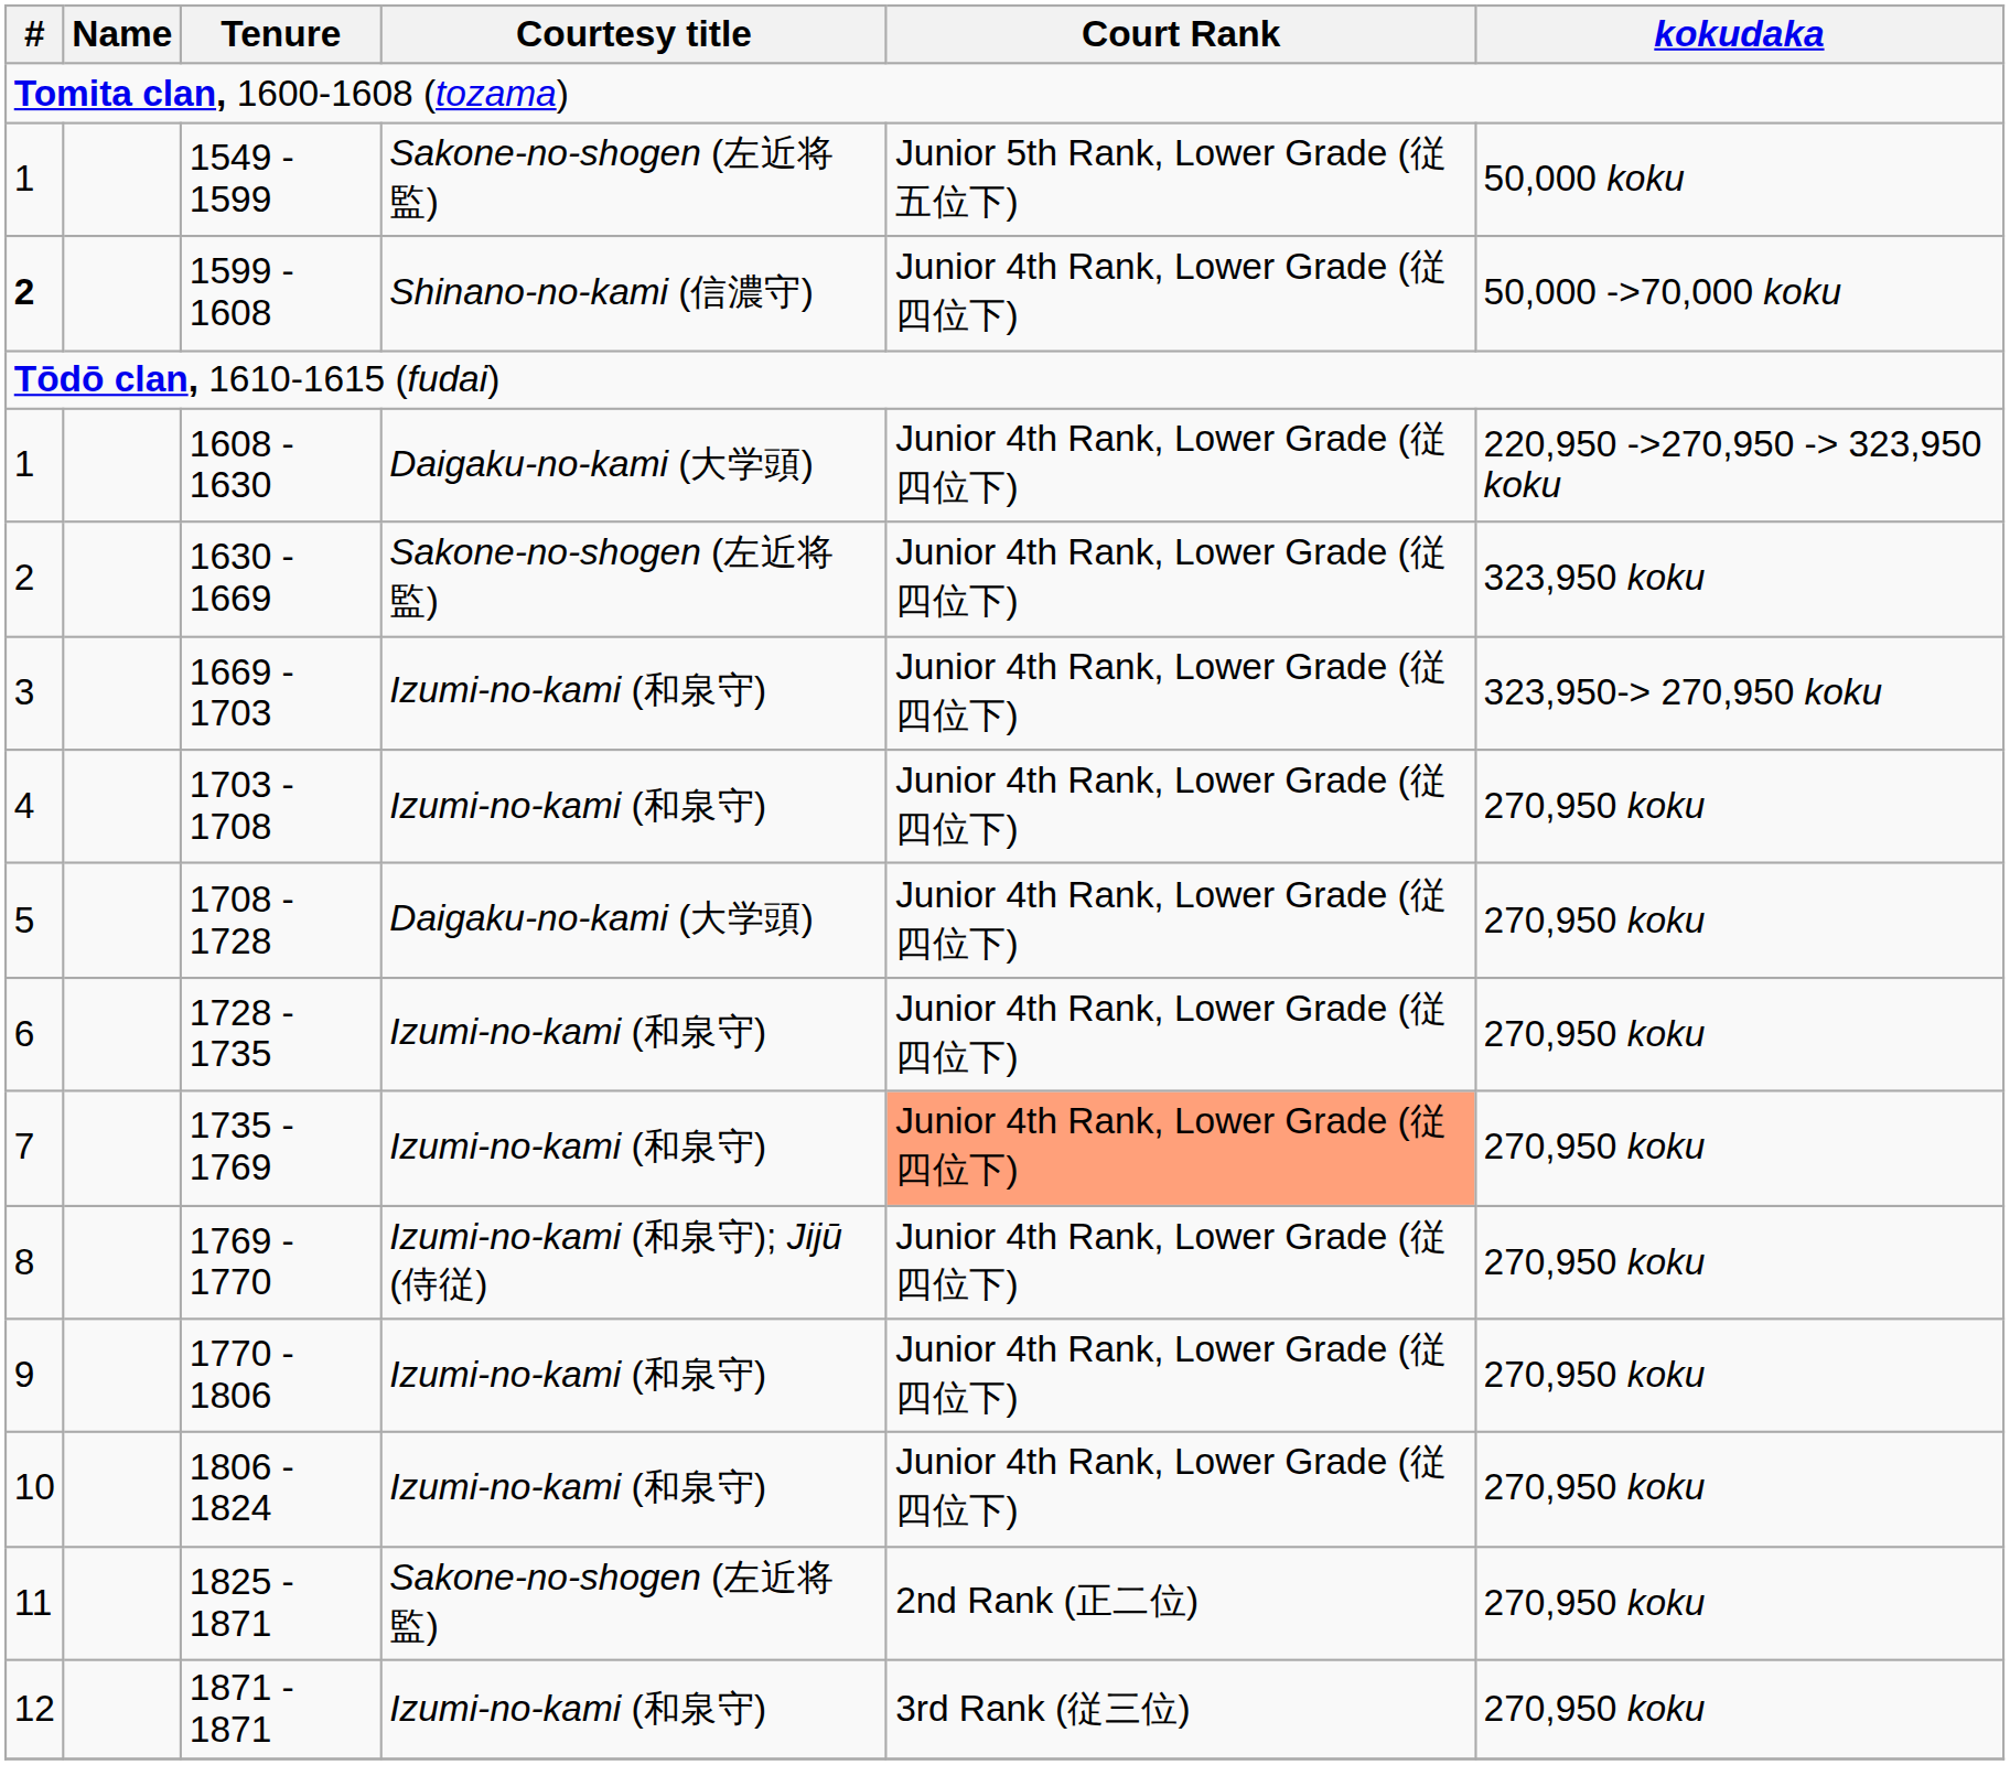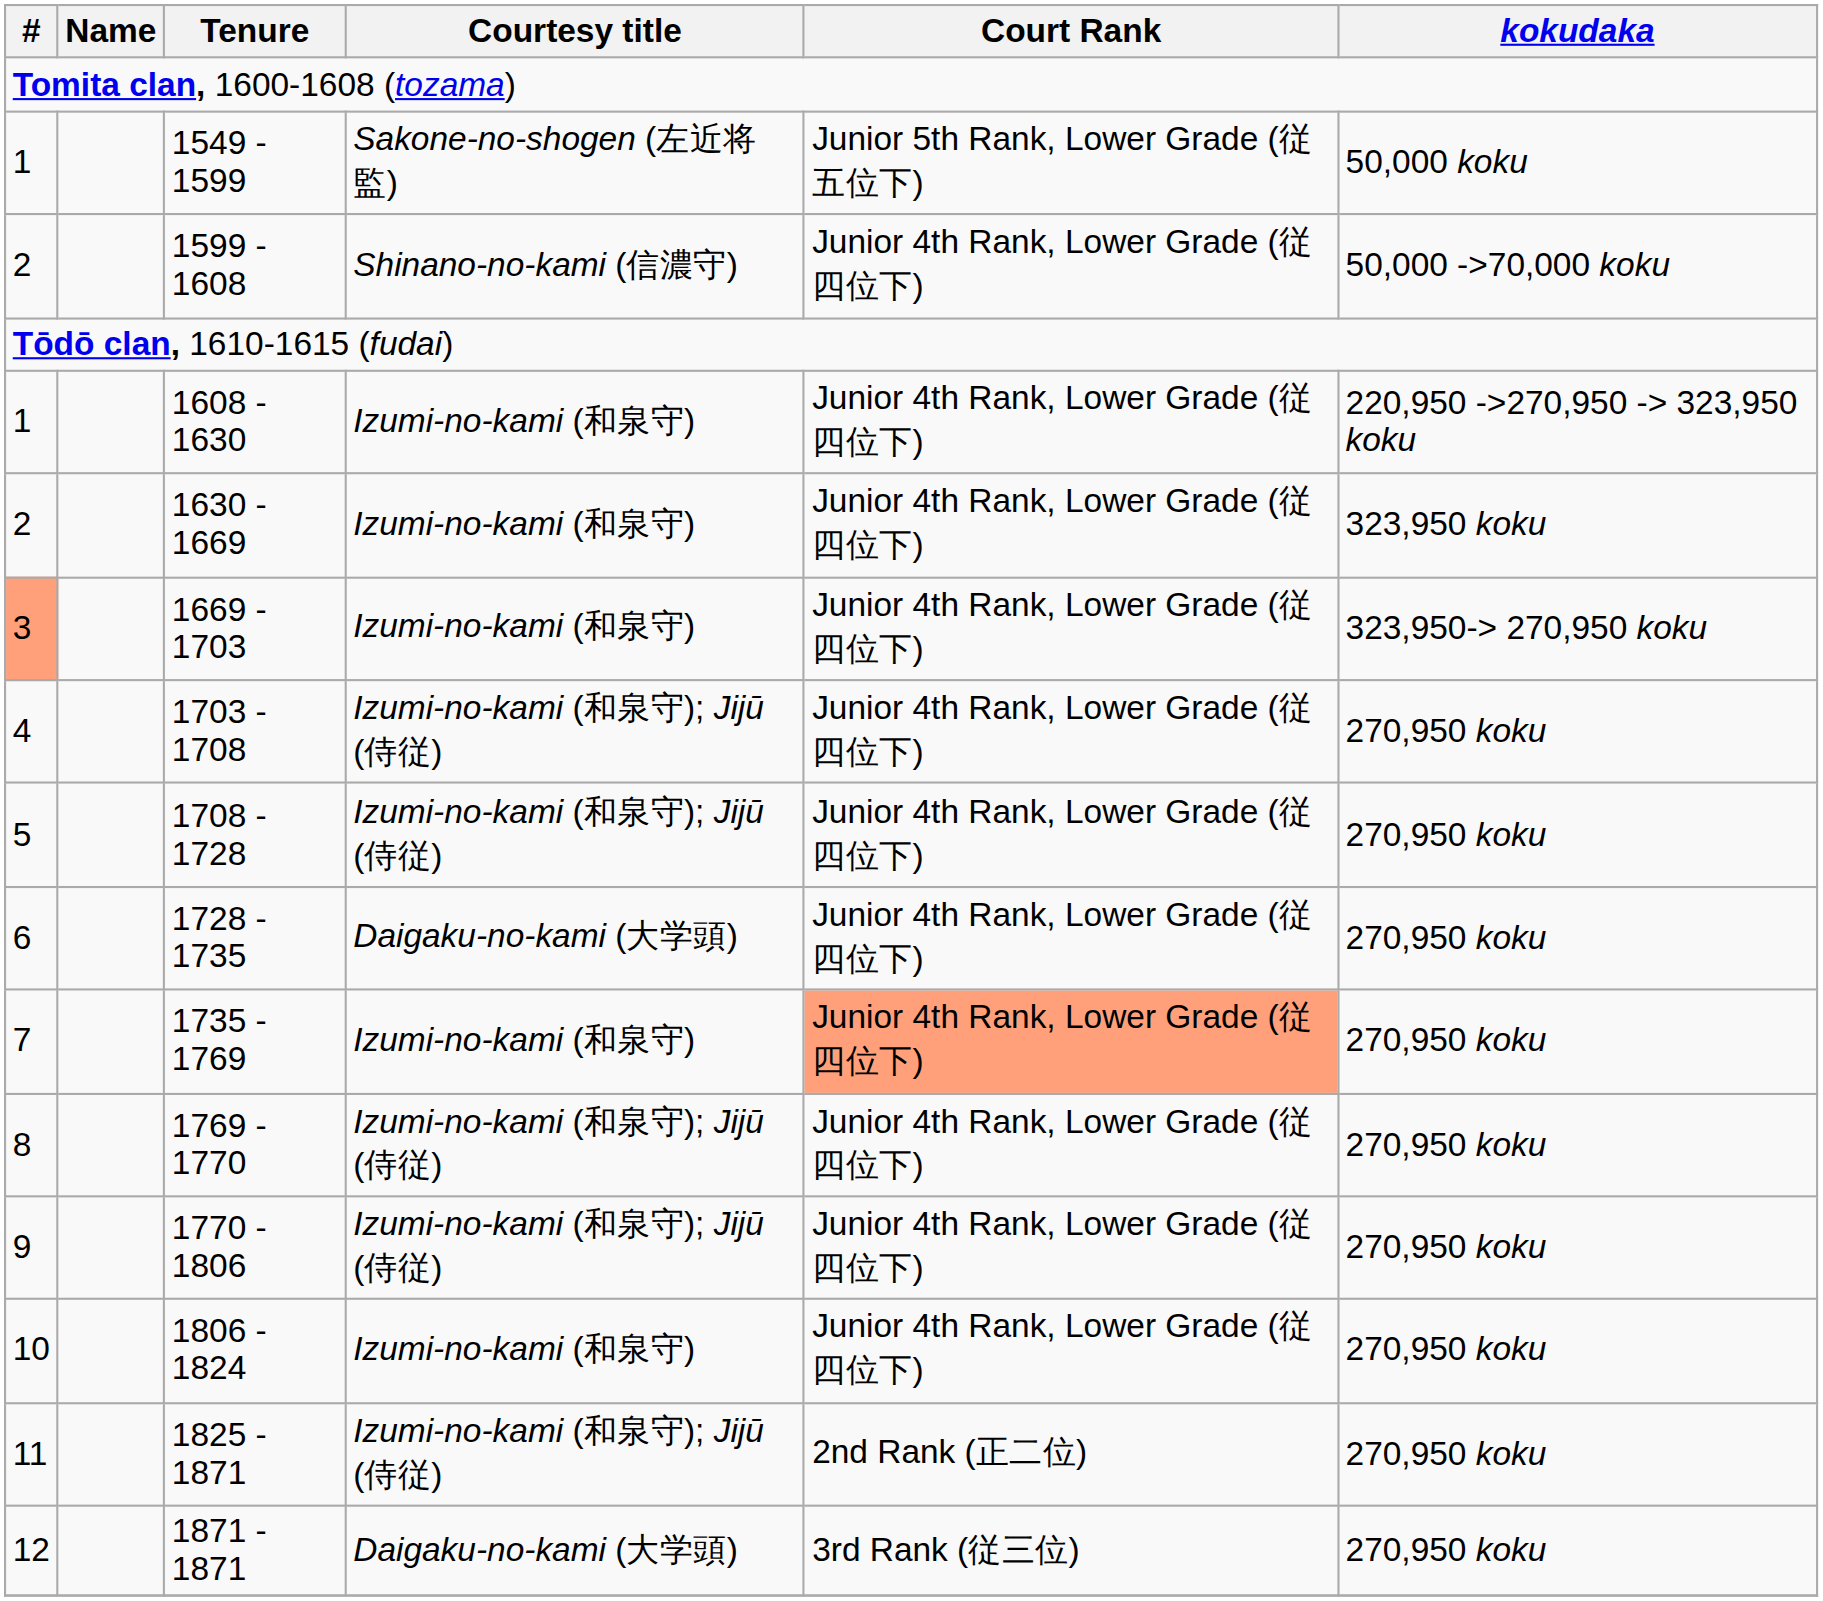1599 - 1608 | #: bold -> normal
1608 - 1630 | Courtesy title: Daigaku-no-kami (大学頭) -> Izumi-no-kami (和泉守)
1630 - 1669 | Courtesy title: Sakone-no-shogen (左近将監) -> Izumi-no-kami (和泉守)
1669 - 1703 | #: no background -> lightsalmon background
1703 - 1708 | Courtesy title: Izumi-no-kami (和泉守) -> Izumi-no-kami (和泉守); Jijū (侍従)
1708 - 1728 | Courtesy title: Daigaku-no-kami (大学頭) -> Izumi-no-kami (和泉守); Jijū (侍従)
1728 - 1735 | Courtesy title: Izumi-no-kami (和泉守) -> Daigaku-no-kami (大学頭)
1770 - 1806 | Courtesy title: Izumi-no-kami (和泉守) -> Izumi-no-kami (和泉守); Jijū (侍従)
1825 - 1871 | Courtesy title: Sakone-no-shogen (左近将監) -> Izumi-no-kami (和泉守); Jijū (侍従)
1871 - 1871 | Courtesy title: Izumi-no-kami (和泉守) -> Daigaku-no-kami (大学頭)
